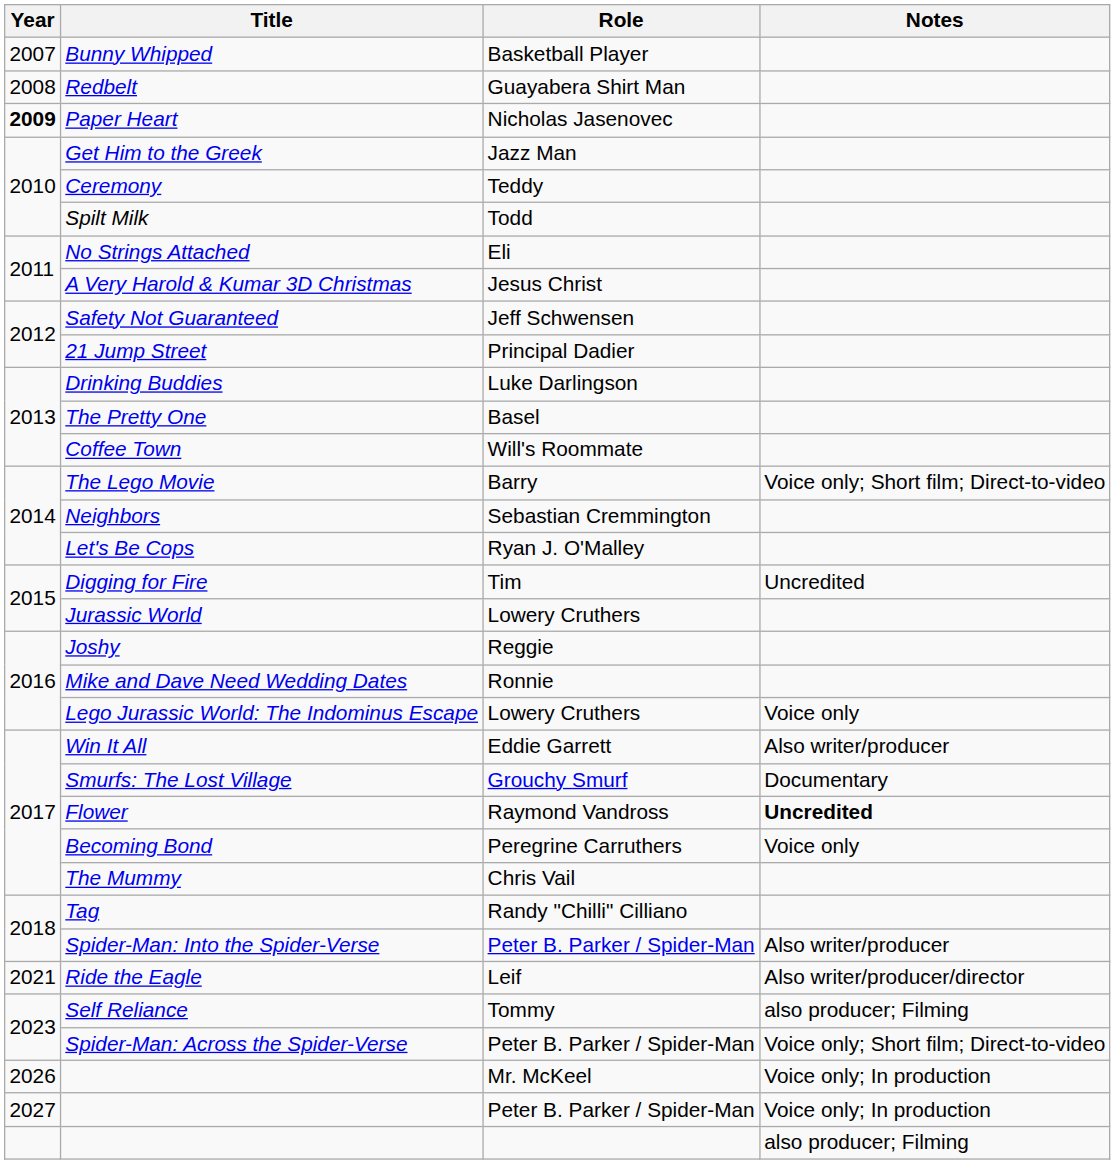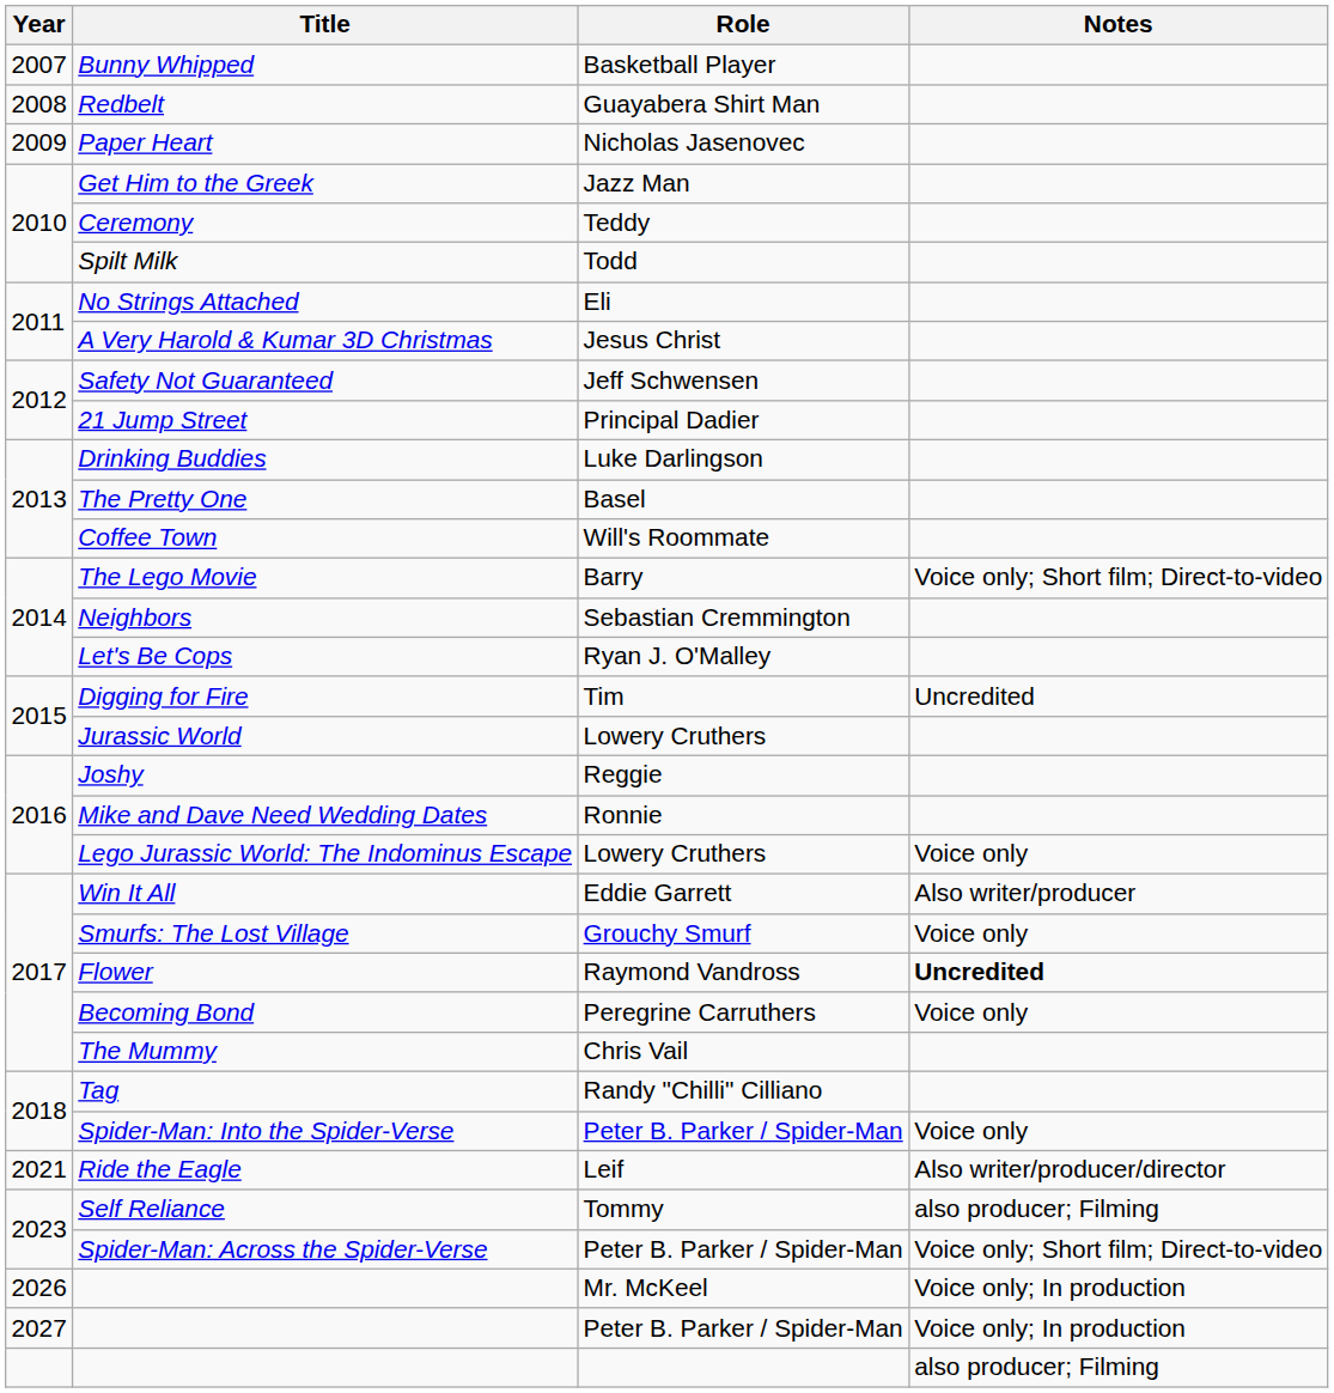Paper Heart | Year: bold -> normal
Smurfs: The Lost Village | Notes: Documentary -> Voice only
Spider-Man: Into the Spider-Verse | Notes: Also writer/producer -> Voice only
